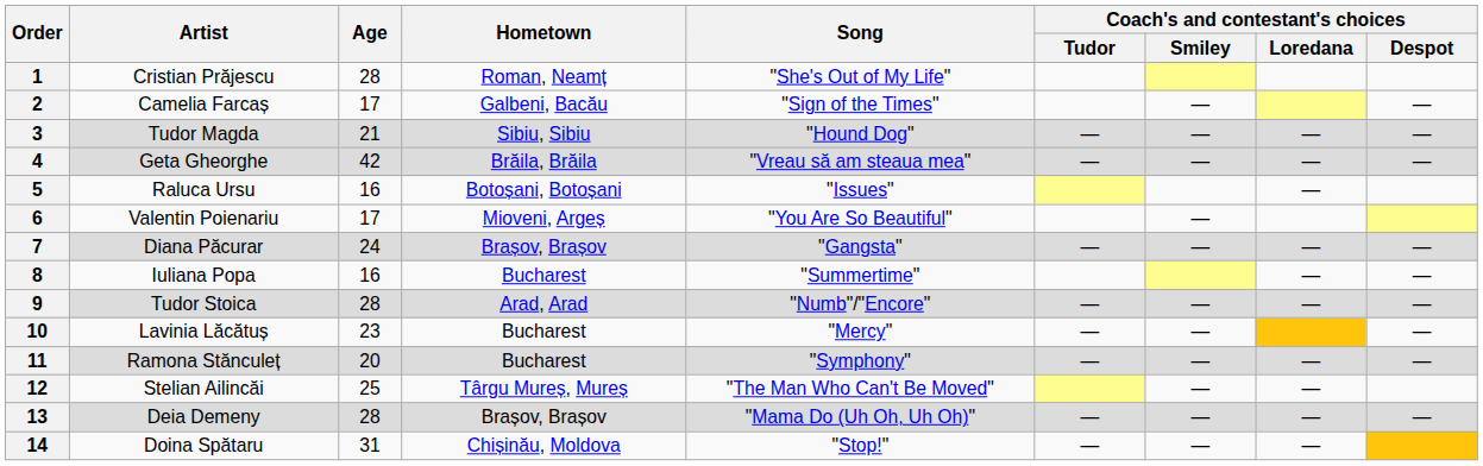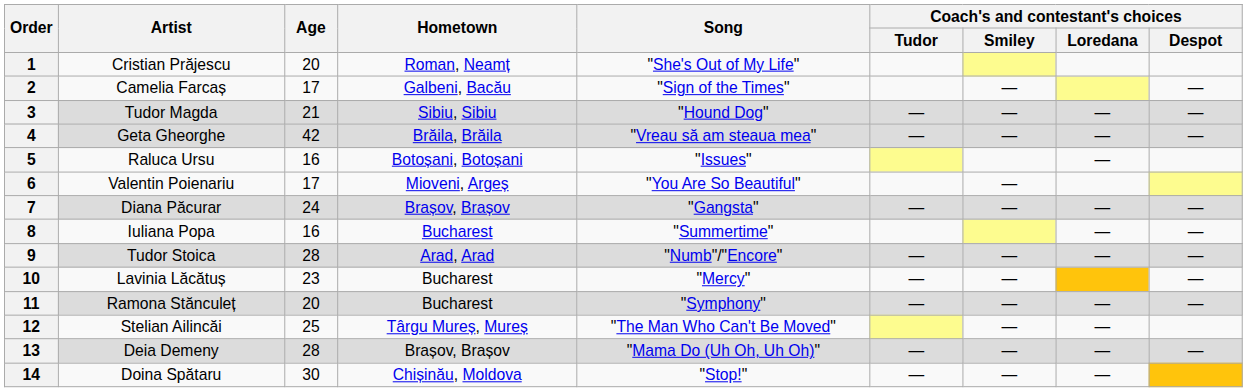1 | Age: 28 -> 20
14 | Age: 31 -> 30
